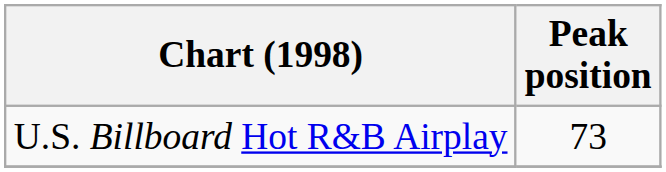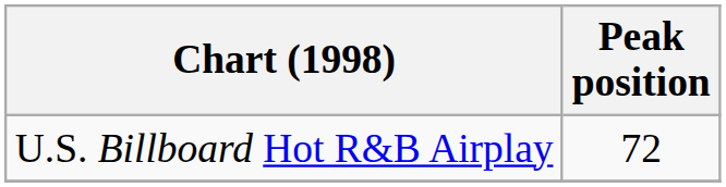U.S. Billboard Hot R&B Airplay | Peak position: 73 -> 72
